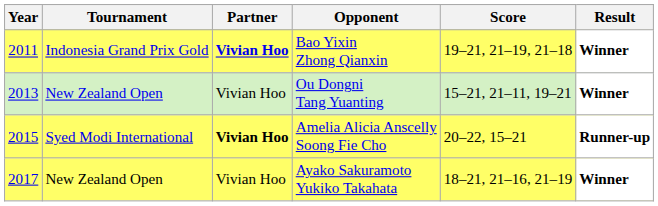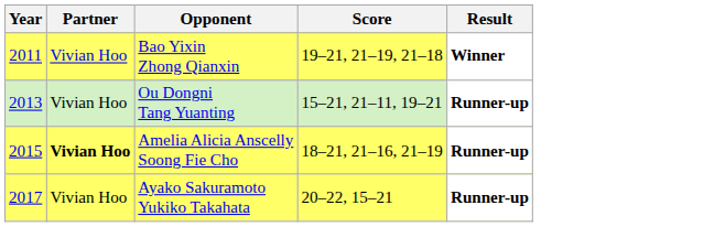- column: Tournament | Indonesia Grand Prix Gold | New Zealand Open | Syed Modi International | New Zealand Open
Bao Yixin Zhong Qianxin | Partner: bold -> normal
Ou Dongni Tang Yuanting | Result: Winner -> Runner-up
Amelia Alicia Anscelly Soong Fie Cho | Score: 20–22, 15–21 -> 18–21, 21–16, 21–19
Ayako Sakuramoto Yukiko Takahata | Score: 18–21, 21–16, 21–19 -> 20–22, 15–21
Ayako Sakuramoto Yukiko Takahata | Result: Winner -> Runner-up
